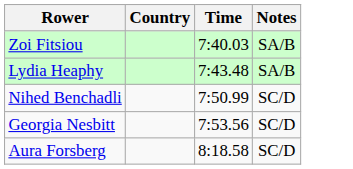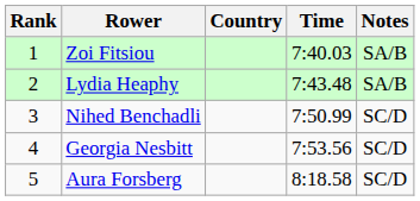+ column: Rank | 1 | 2 | 3 | 4 | 5
